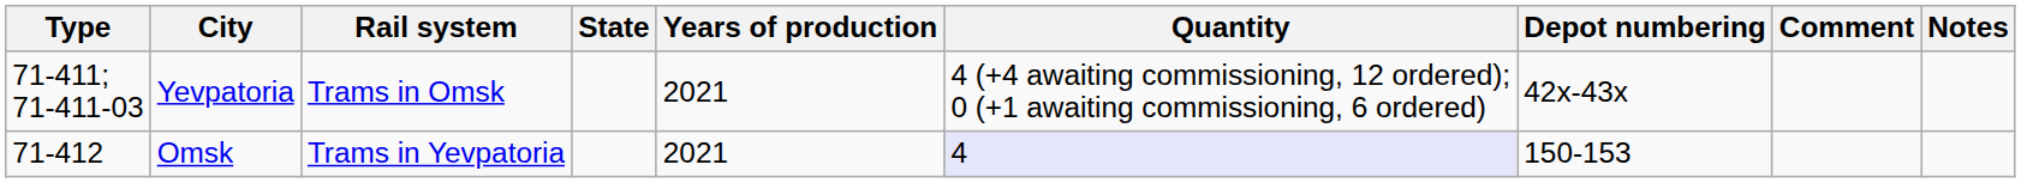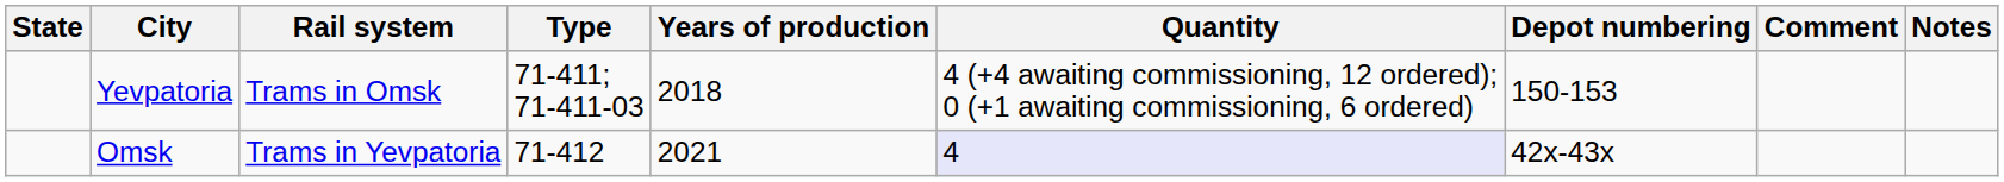columns swapped: State <-> Type
Yevpatoria | Years of production: 2021 -> 2018
Yevpatoria | Depot numbering: 42х-43x -> 150-153
Omsk | Depot numbering: 150-153 -> 42х-43x
